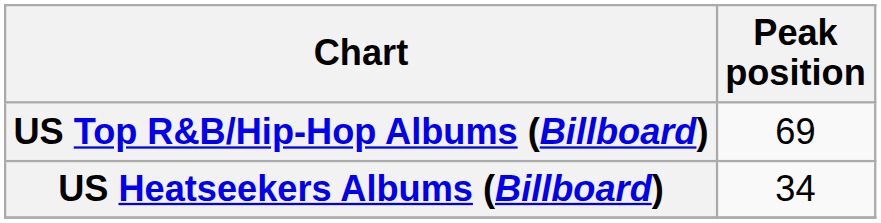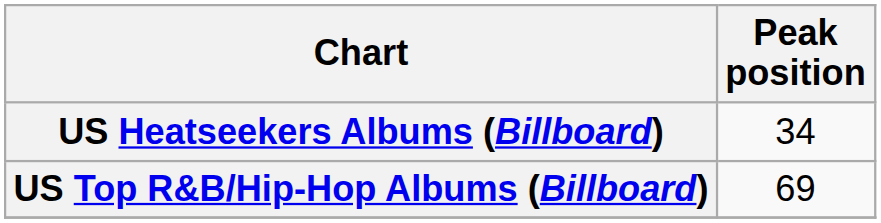rows swapped: US Heatseekers Albums (Billboard) <-> US Top R&B/Hip-Hop Albums (Billboard)
